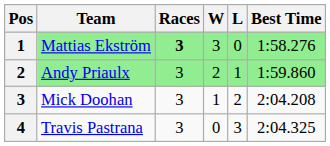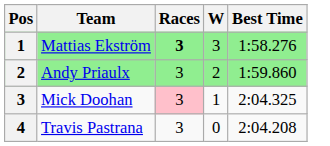- column: L | 0 | 1 | 2 | 3
Mick Doohan | Races: no background -> pink background
Mick Doohan | Best Time: 2:04.208 -> 2:04.325
Travis Pastrana | Best Time: 2:04.325 -> 2:04.208
